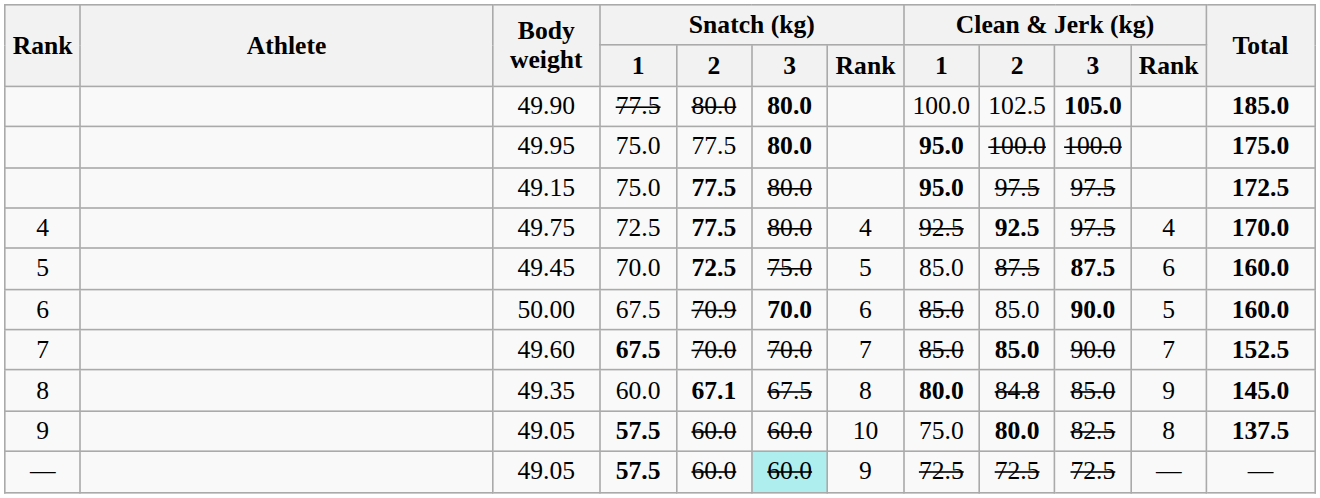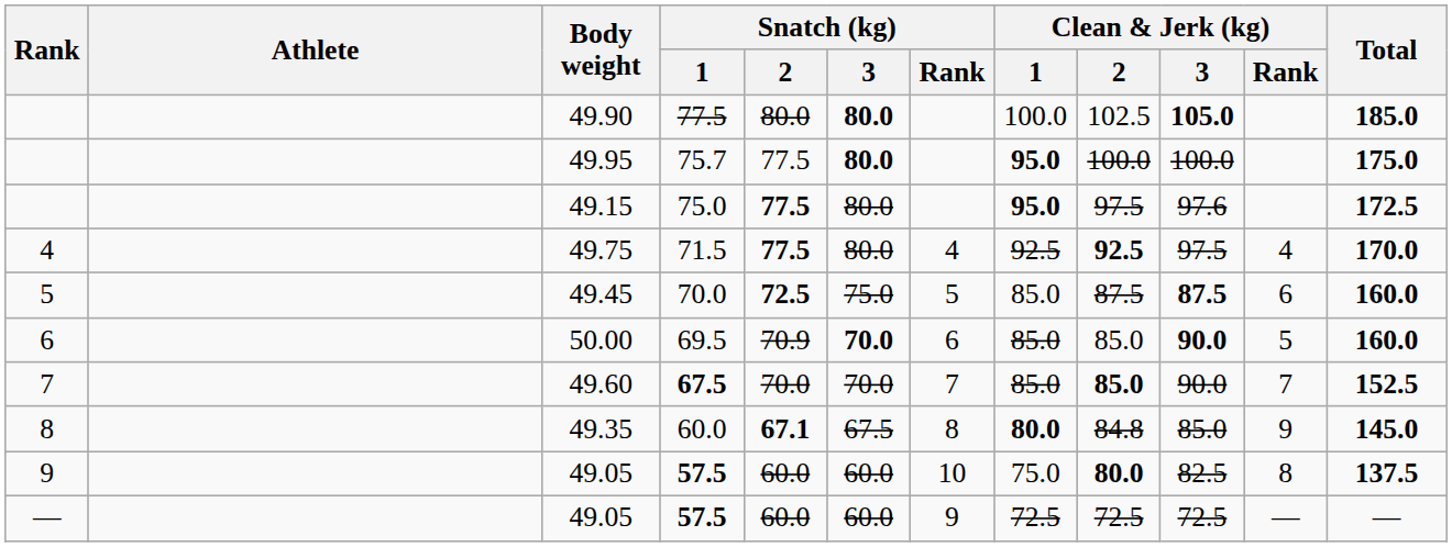49.95 | Snatch (kg) / 1: 75.0 -> 75.7
49.15 | Clean & Jerk (kg) / 3: 97.5 -> 97.6
49.75 | Snatch (kg) / 1: 72.5 -> 71.5
50.00 | Snatch (kg) / 1: 67.5 -> 69.5
— / 49.05 | Snatch (kg) / 3: paleturquoise background -> no background
